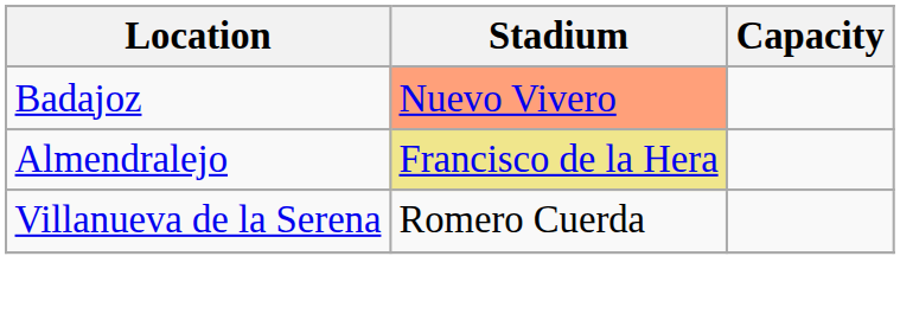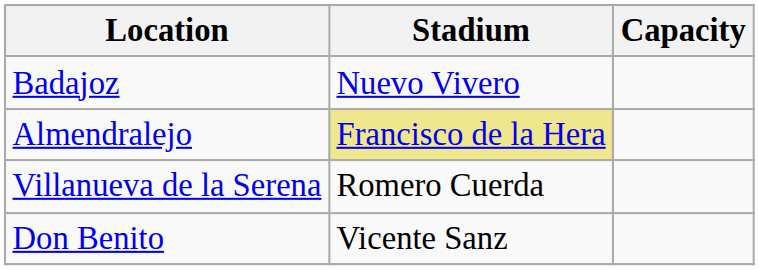Badajoz | Stadium: lightsalmon background -> no background
+ row: Don Benito | Vicente Sanz
